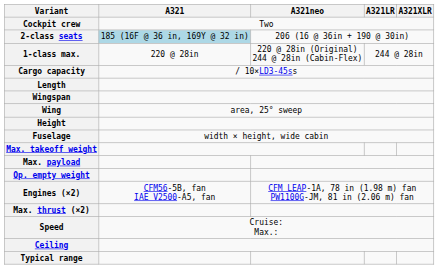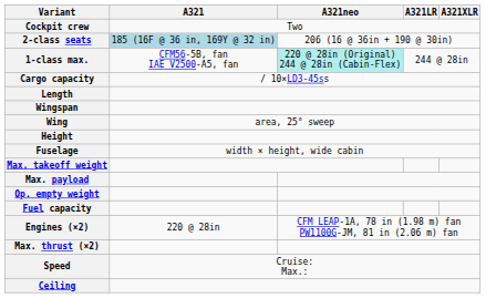1-class max. | A321: 220 @ 28in -> CFM56-5B, fan IAE V2500-A5, fan
1-class max. | A321neo: no background -> paleturquoise background
+ row: Fuel capacity
Engines (×2) | A321: CFM56-5B, fan IAE V2500-A5, fan -> 220 @ 28in
- row: Typical range
